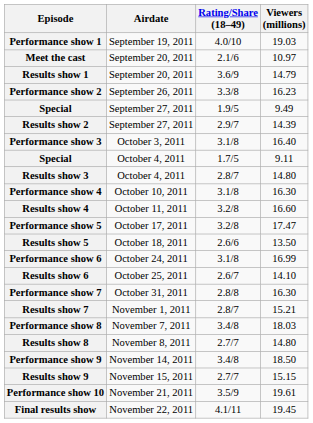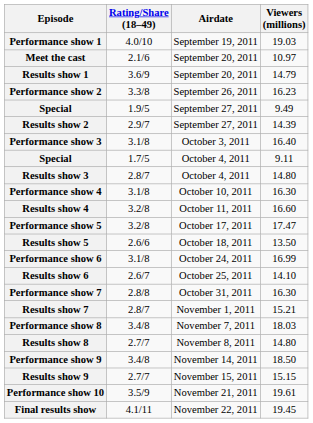columns swapped: Airdate <-> Rating/Share (18–49)
